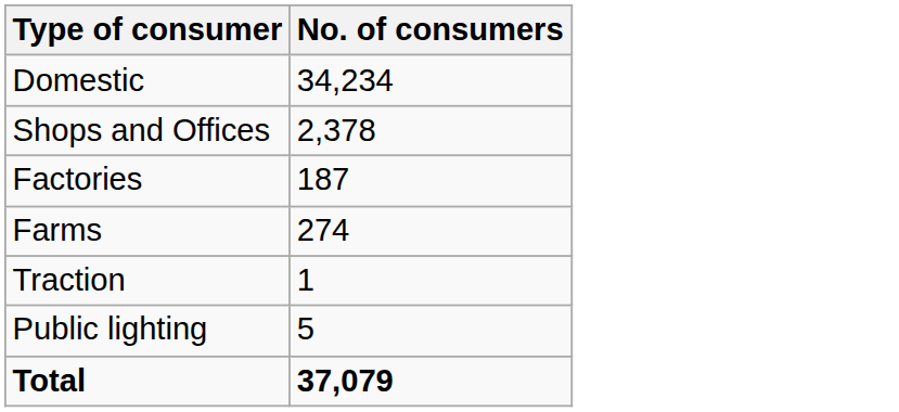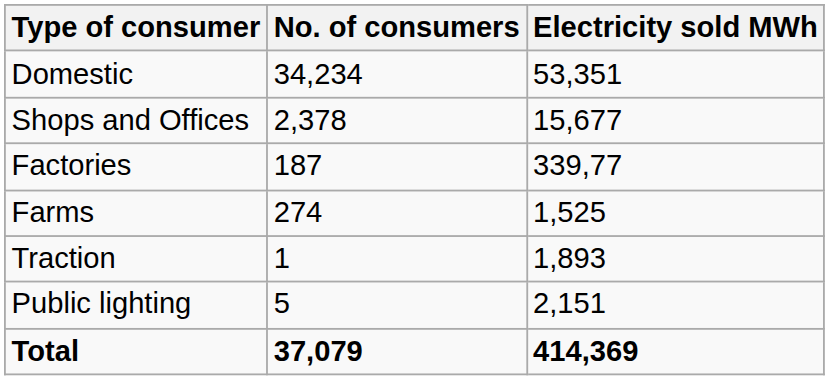+ column: Electricity sold MWh | 53,351 | 15,677 | 339,77 | 1,525 | 1,893 | 2,151 | 414,369
